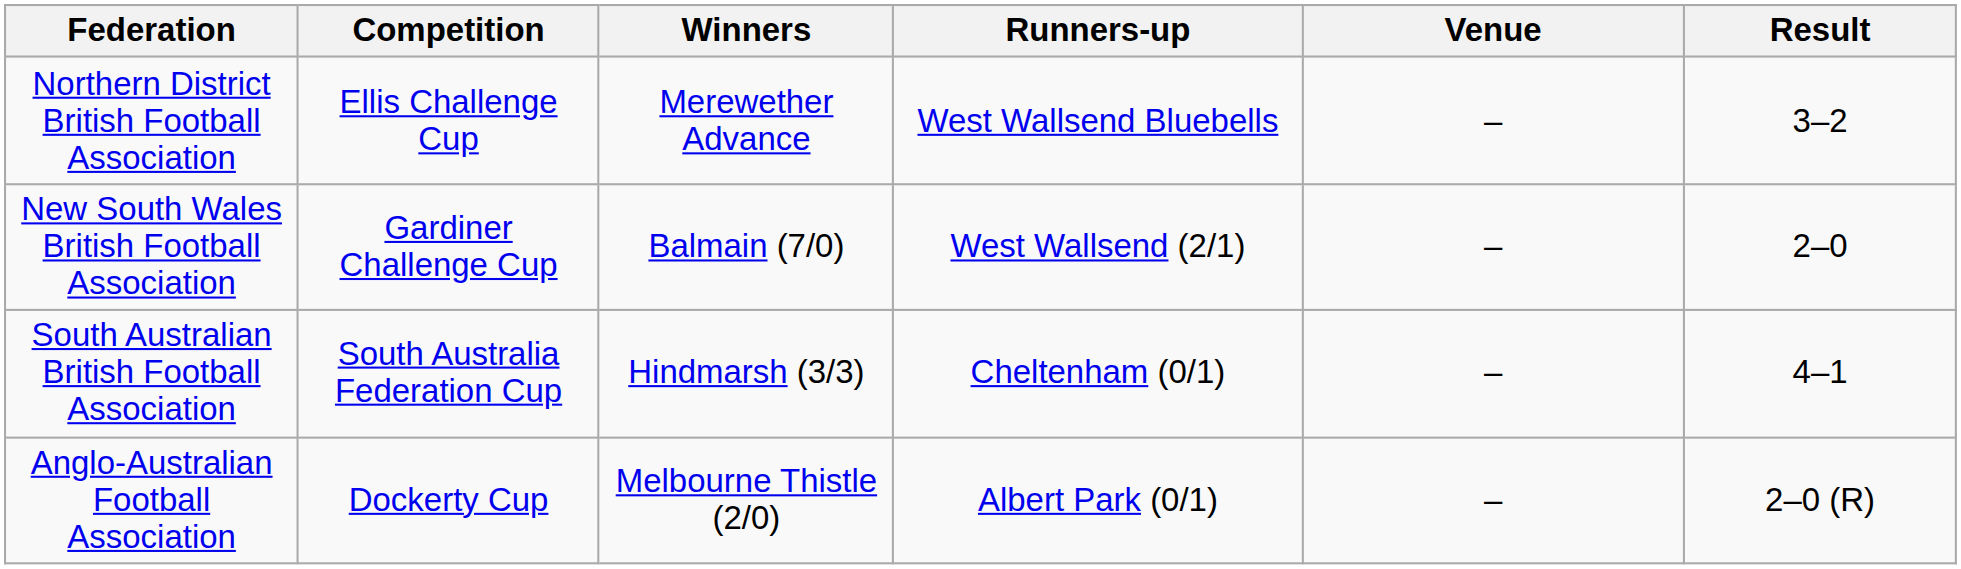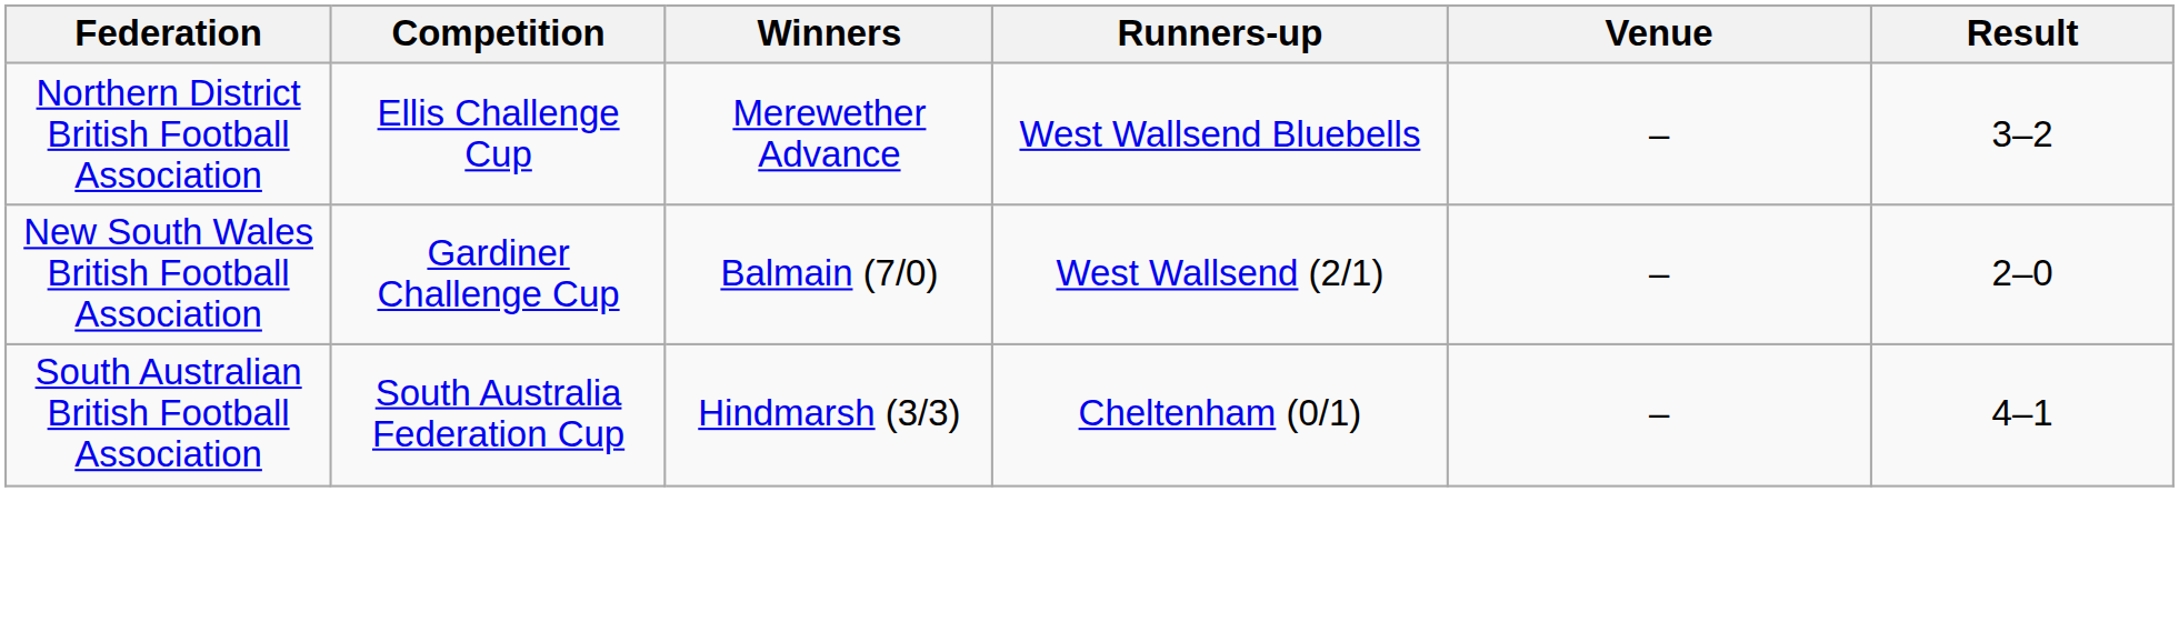- row: Anglo-Australian Football Association | Dockerty Cup | Melbourne Thistle (2/0) | Albert Park (0/1) | – | 2–0 (R)
